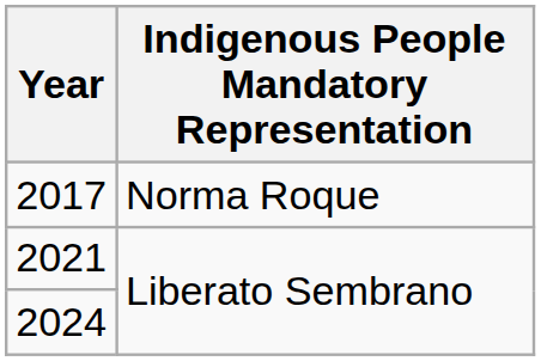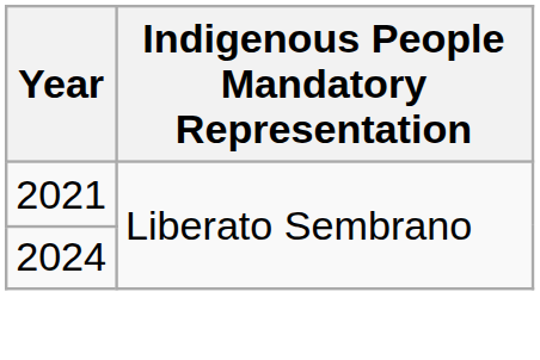- row: 2017 | Norma Roque
